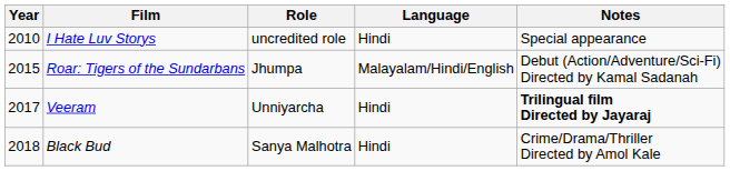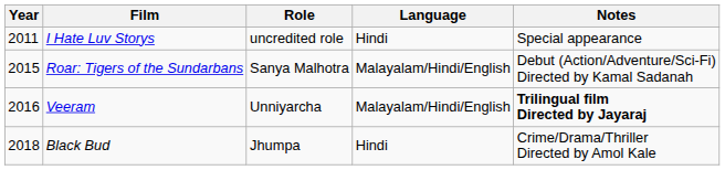I Hate Luv Storys | Year: 2010 -> 2011
Roar: Tigers of the Sundarbans | Role: Jhumpa -> Sanya Malhotra
Veeram | Year: 2017 -> 2016
Veeram | Language: Hindi -> Malayalam/Hindi/English
Black Bud | Role: Sanya Malhotra -> Jhumpa
